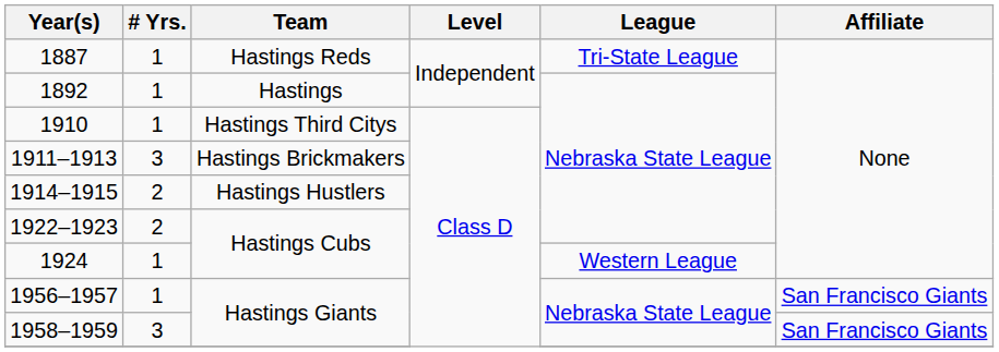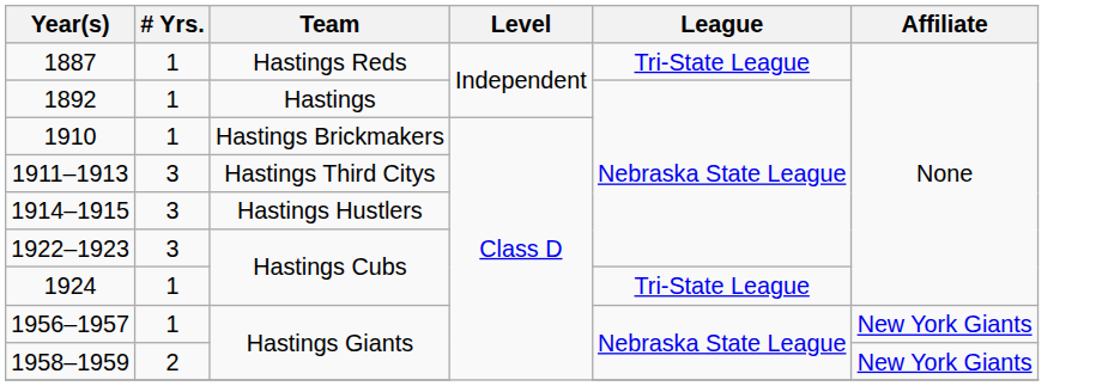1910 | Team: Hastings Third Citys -> Hastings Brickmakers
1911–1913 | Team: Hastings Brickmakers -> Hastings Third Citys
1914–1915 | # Yrs.: 2 -> 3
1922–1923 | # Yrs.: 2 -> 3
1924 | League: Western League -> Tri-State League
1956–1957 | Affiliate: San Francisco Giants -> New York Giants
1958–1959 | # Yrs.: 3 -> 2
1958–1959 | Affiliate: San Francisco Giants -> New York Giants
